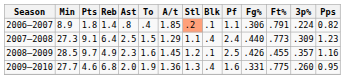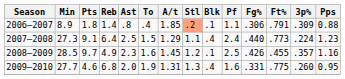2006–2007 | 3p%: .224 -> .309
2006–2007 | Pps: 0.82 -> 0.88
2007–2008 | 3p%: .309 -> .224
2009–2010 | A/t: 1.36 -> 1.31
